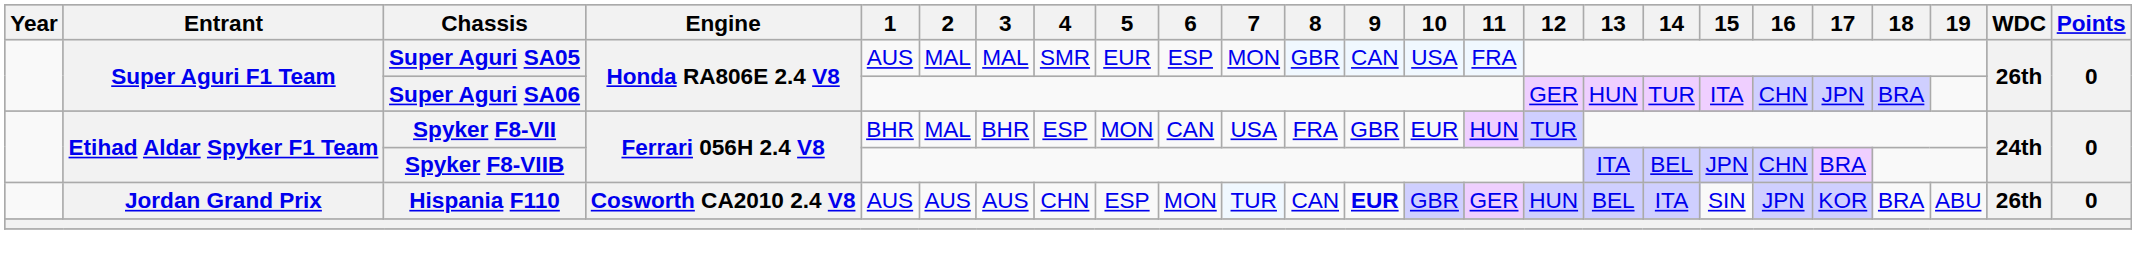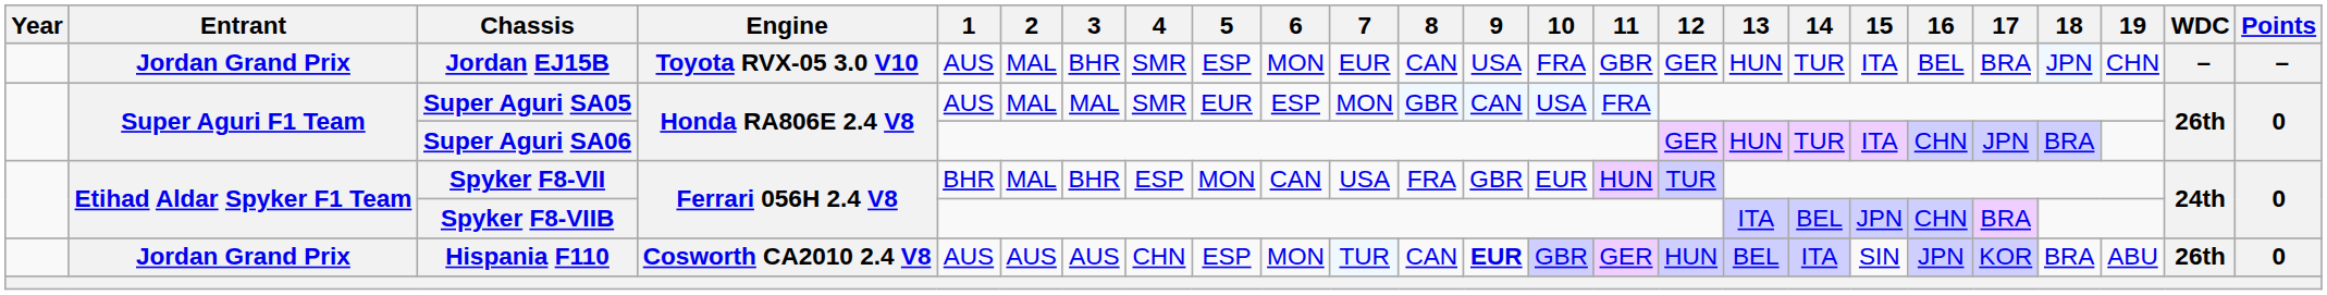+ row: Jordan Grand Prix | Jordan EJ15B | Toyota RVX-05 3.0 V10 | AUS | MAL | BHR | SMR | ESP | MON | EUR | CAN | USA | FRA | GBR | GER | HUN | TUR | ITA | BEL | BRA | JPN | CHN | – | –
